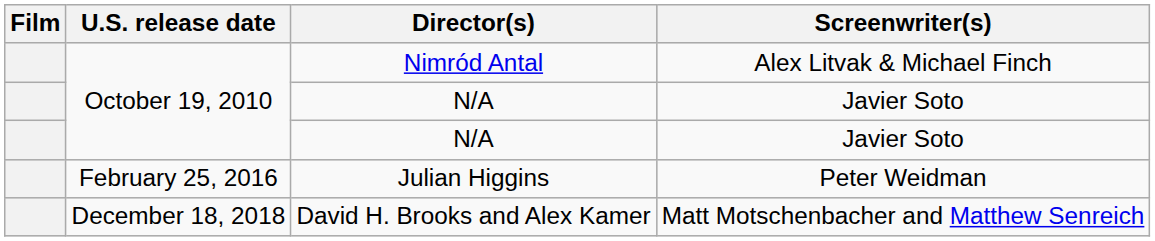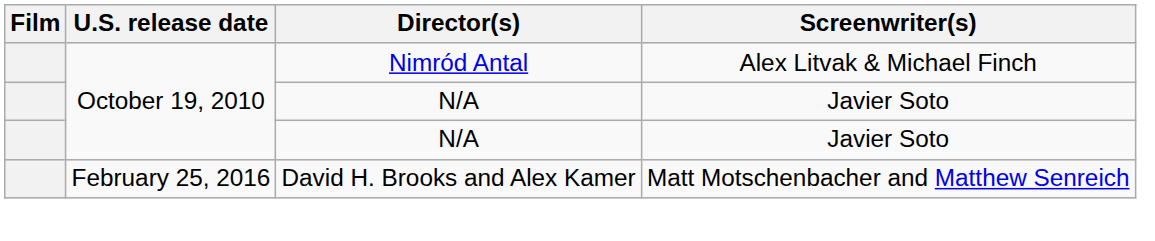- row: February 25, 2016 | Julian Higgins | Peter Weidman
David H. Brooks and Alex Kamer | U.S. release date: December 18, 2018 -> February 25, 2016
